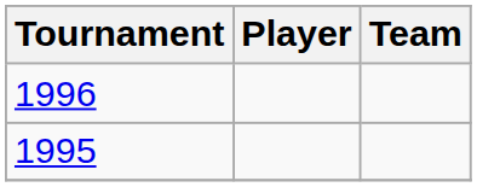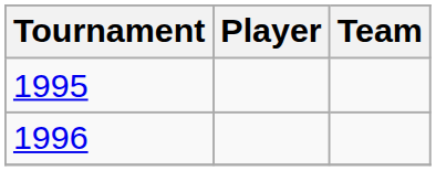rows swapped: 1995 <-> 1996
